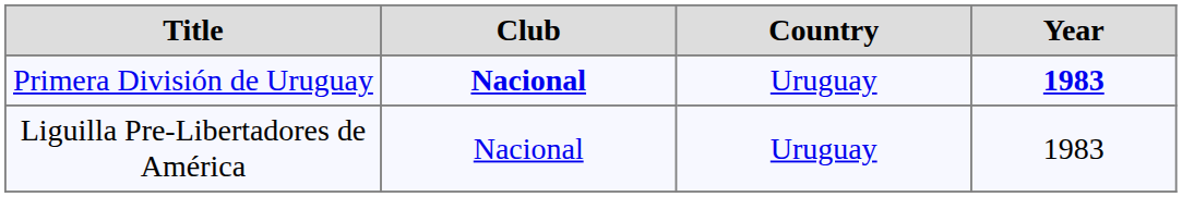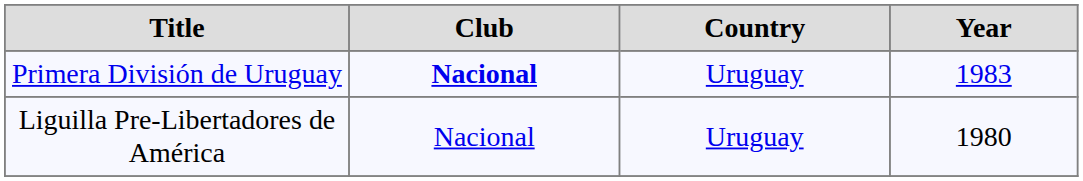Primera División de Uruguay | Year: bold -> normal
Liguilla Pre-Libertadores de América | Year: 1983 -> 1980
